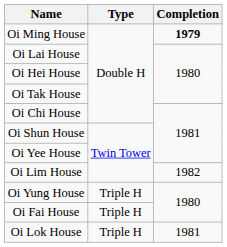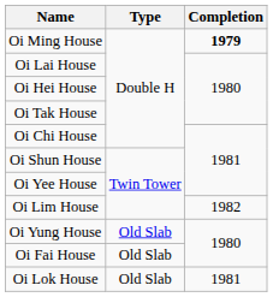Oi Yung House | Type: Triple H -> Old Slab
Oi Fai House | Type: Triple H -> Old Slab
Oi Lok House | Type: Triple H -> Old Slab
